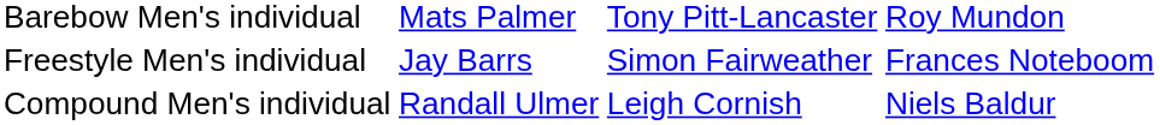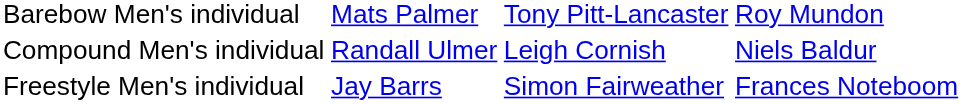rows swapped: Freestyle Men's individual <-> Compound Men's individual
